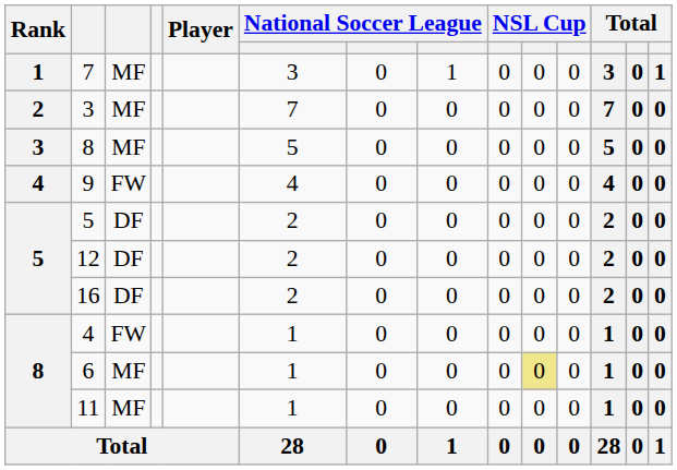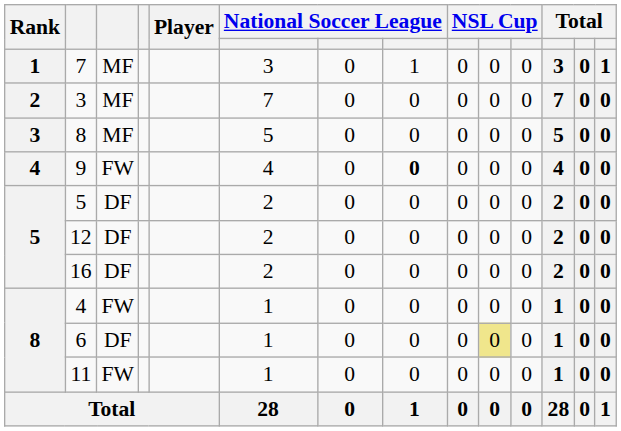9 | column 8: normal -> bold
6 | column 3: MF -> DF
11 | column 3: MF -> FW
